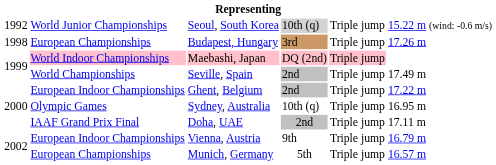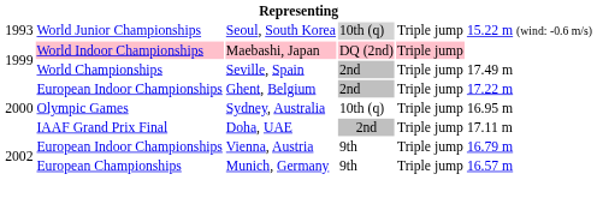Seoul, South Korea | column 1: 1992 -> 1993
- row: 1998 | European Championships | Budapest, Hungary | 3rd | Triple jump | 17.26 m
Munich, Germany | column 4: 5th -> 9th
